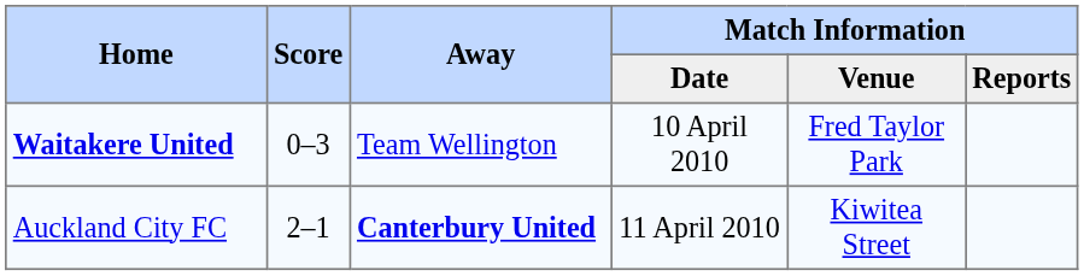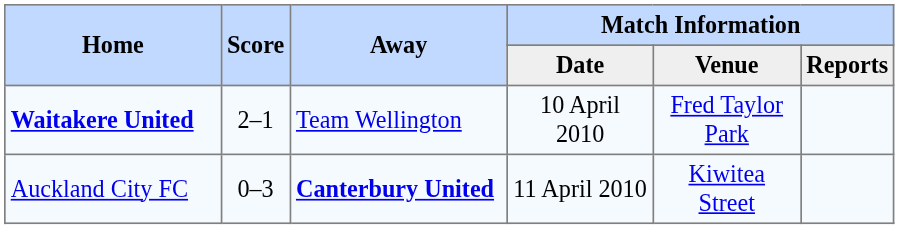Waitakere United | Score: 0–3 -> 2–1
Auckland City FC | Score: 2–1 -> 0–3
